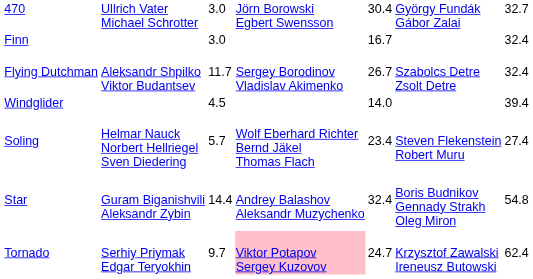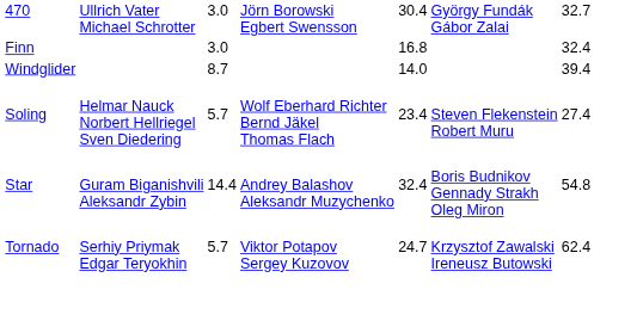Finn | column 5: 16.7 -> 16.8
- row: Flying Dutchman | Aleksandr Shpilko Viktor Budantsev | 11.7 | Sergey Borodinov Vladislav Akimenko | 26.7 | Szabolcs Detre Zsolt Detre | 32.4
Windglider | column 3: 4.5 -> 8.7
Tornado | column 3: 9.7 -> 5.7
Tornado | column 4: pink background -> no background
